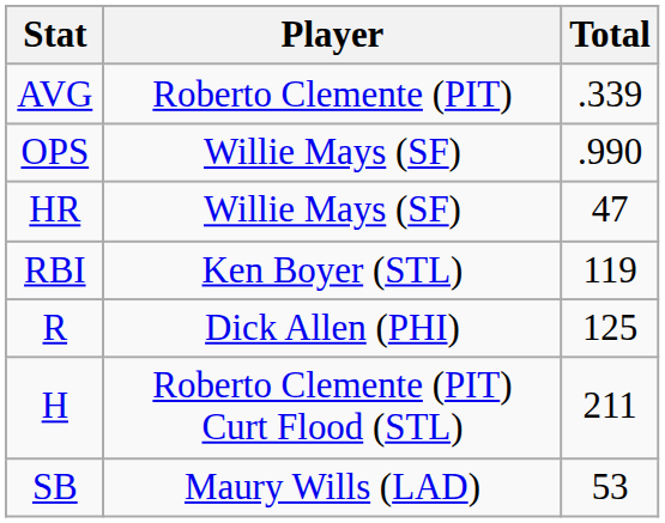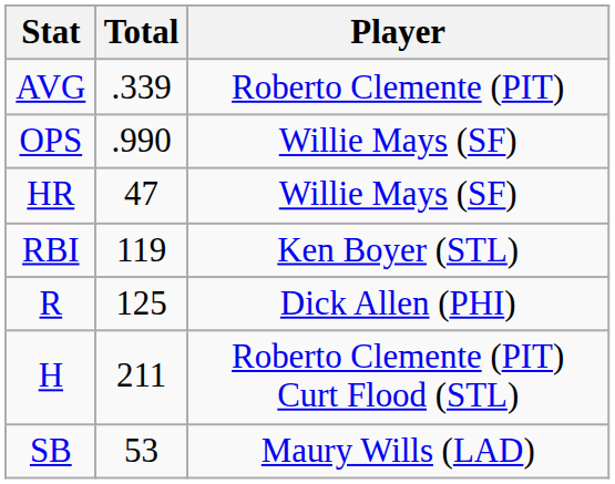columns swapped: Player <-> Total
